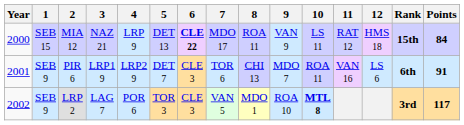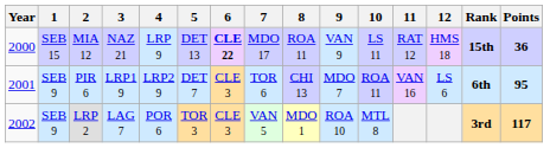MIA 12 | Points: 84 -> 36
PIR 6 | Points: 91 -> 95
LRP 2 | 10: bold -> normal
